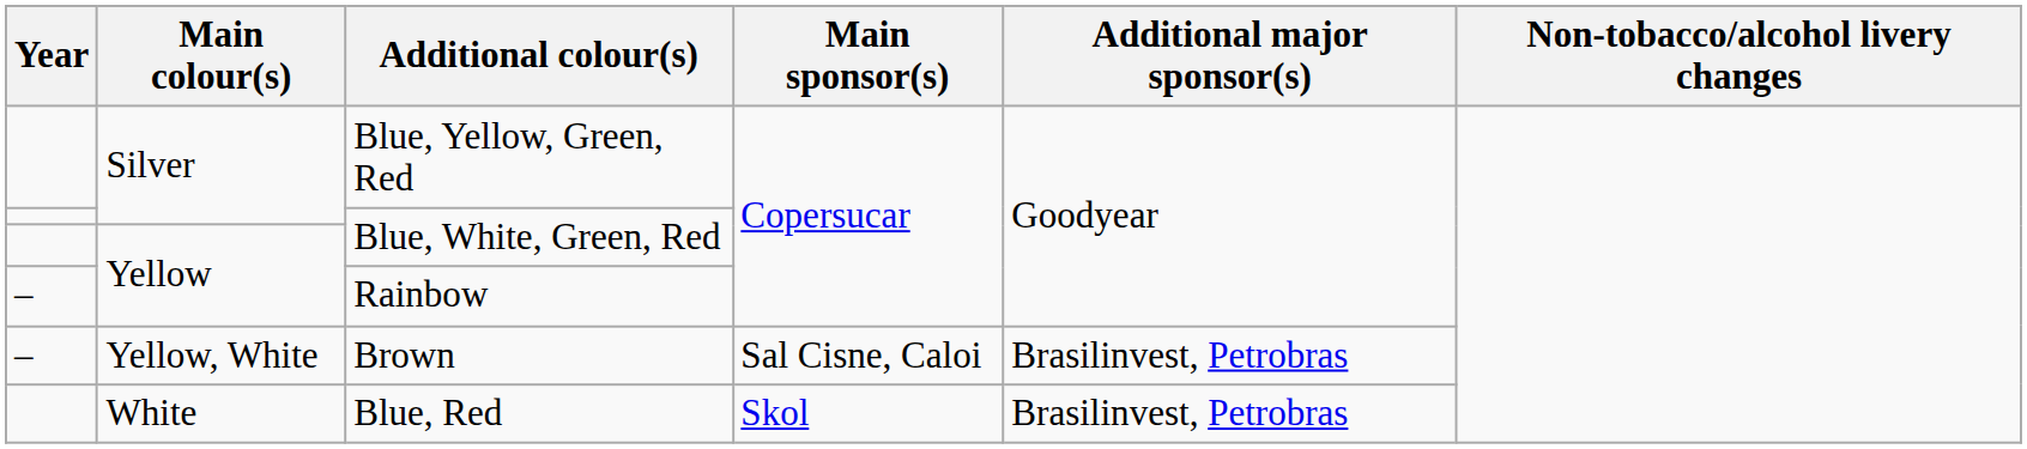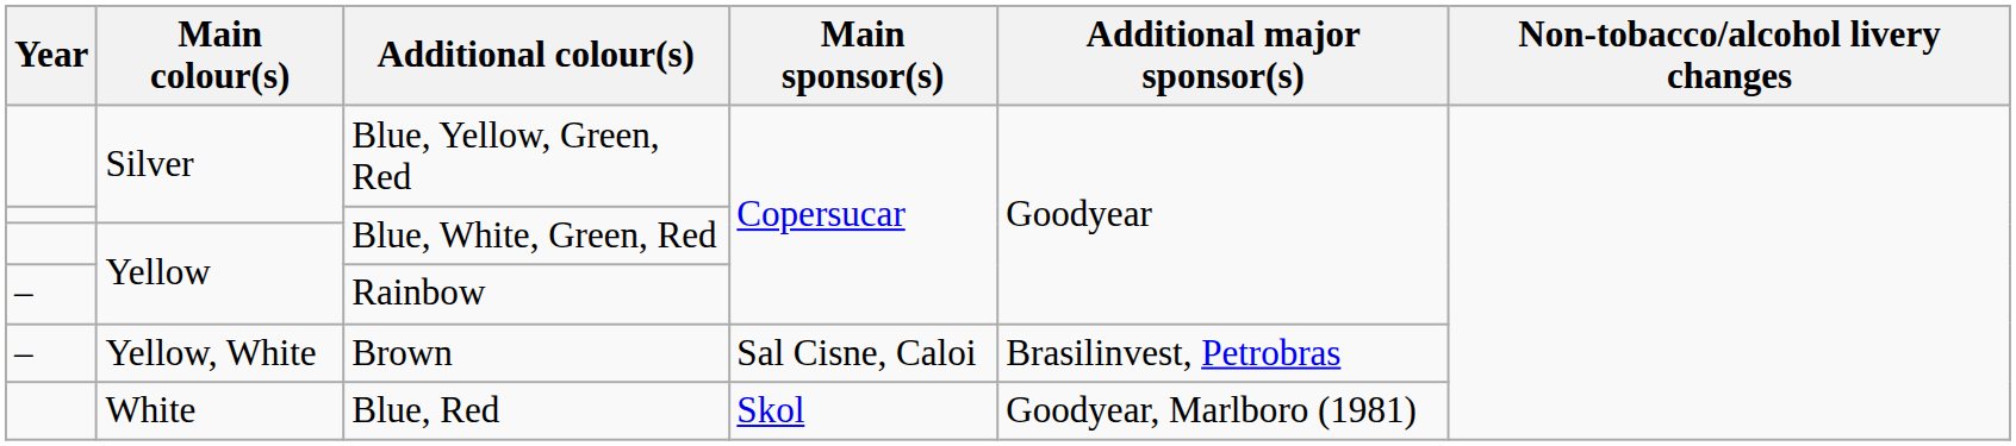Blue, Red | Additional major sponsor(s): Brasilinvest, Petrobras -> Goodyear, Marlboro (1981)
